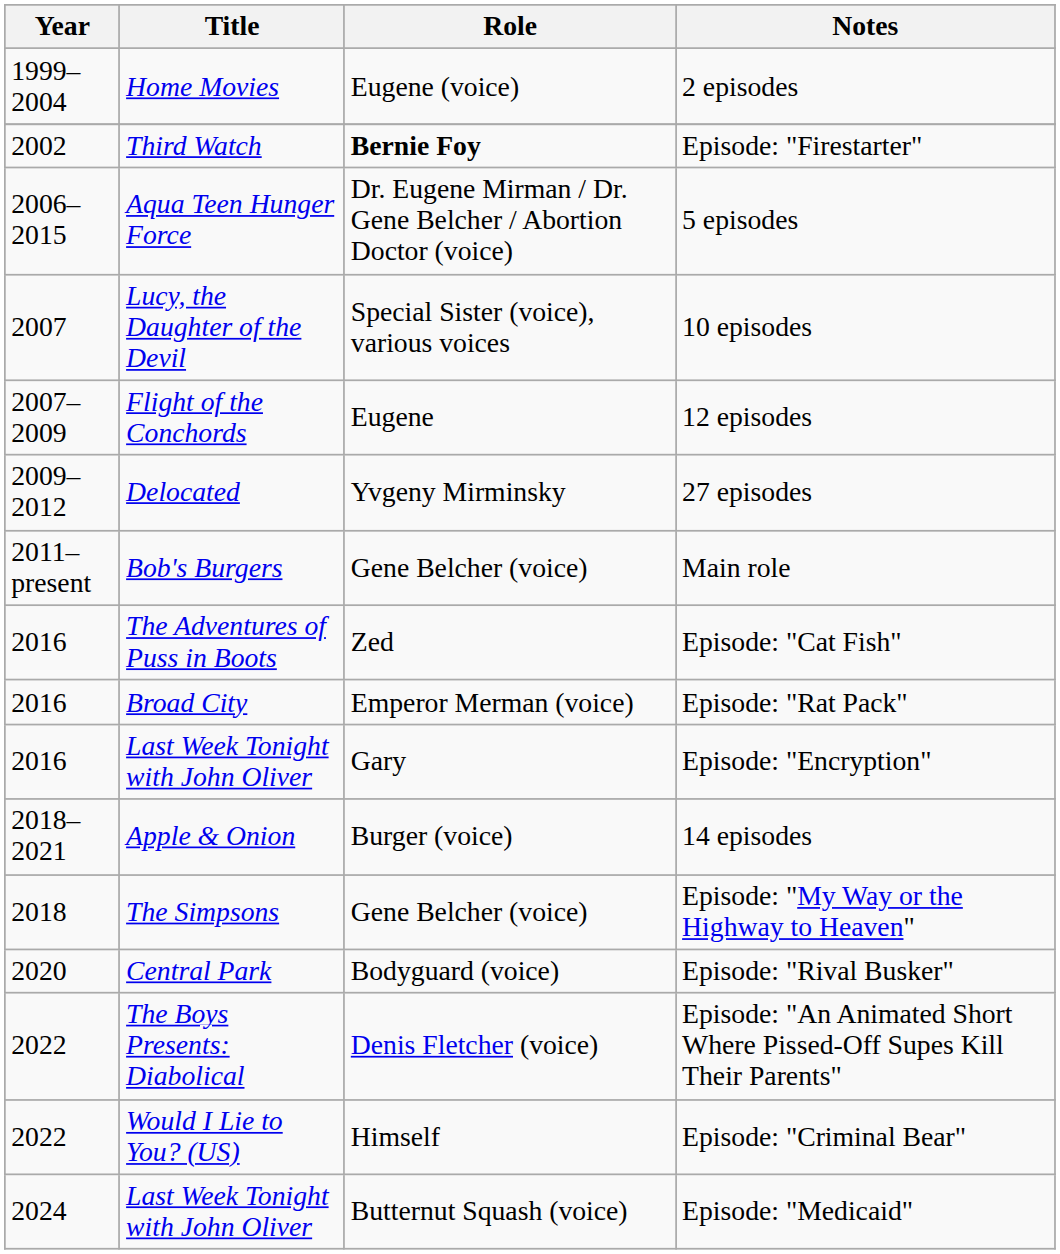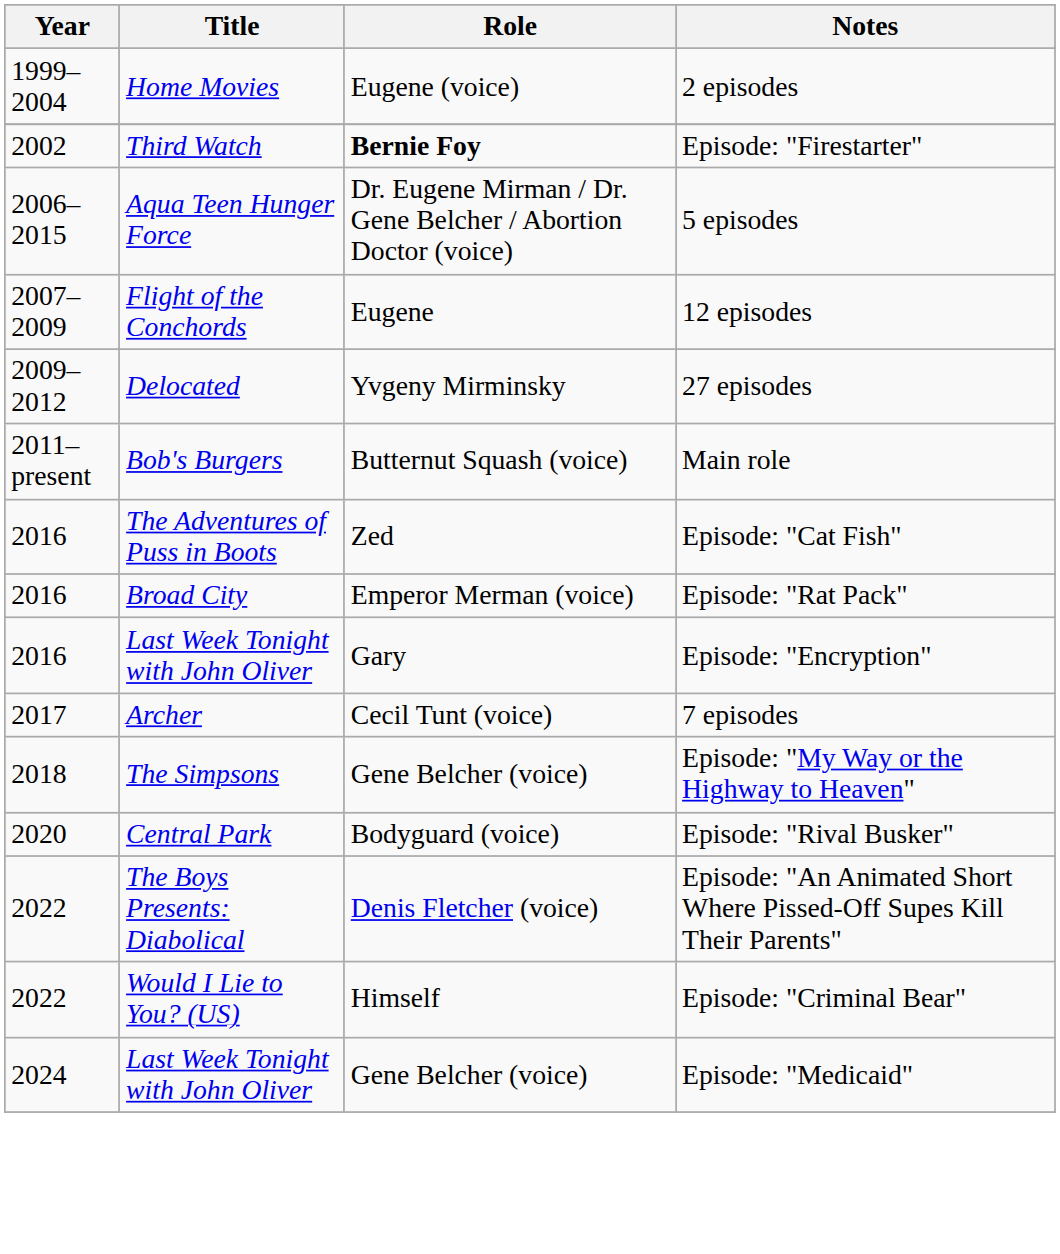- row: 2007 | Lucy, the Daughter of the Devil | Special Sister (voice), various voices | 10 episodes
Main role | Role: Gene Belcher (voice) -> Butternut Squash (voice)
+ row: 2017 | Archer | Cecil Tunt (voice) | 7 episodes
- row: 2018–2021 | Apple & Onion | Burger (voice) | 14 episodes
Episode: "Medicaid" | Role: Butternut Squash (voice) -> Gene Belcher (voice)
